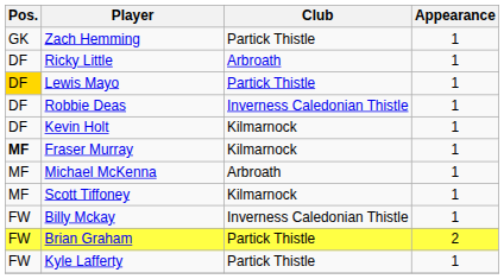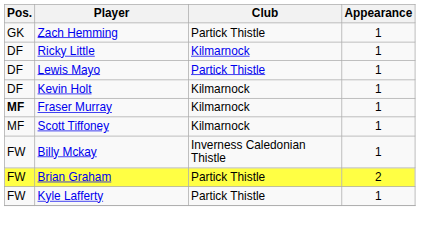Ricky Little | Club: Arbroath -> Kilmarnock
Lewis Mayo | Pos.: gold background -> no background
- row: DF | Robbie Deas | Inverness Caledonian Thistle | 1
- row: MF | Michael McKenna | Arbroath | 1
